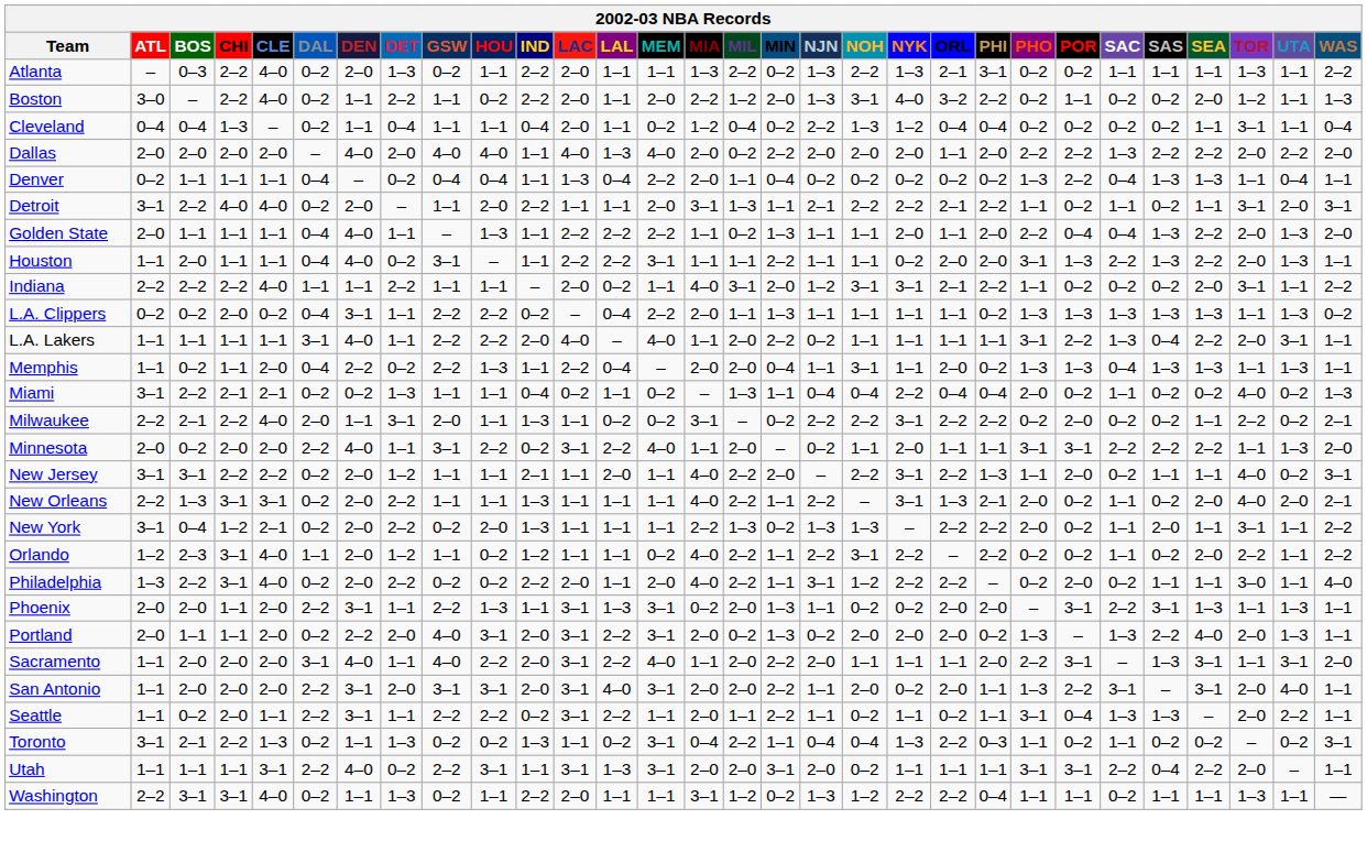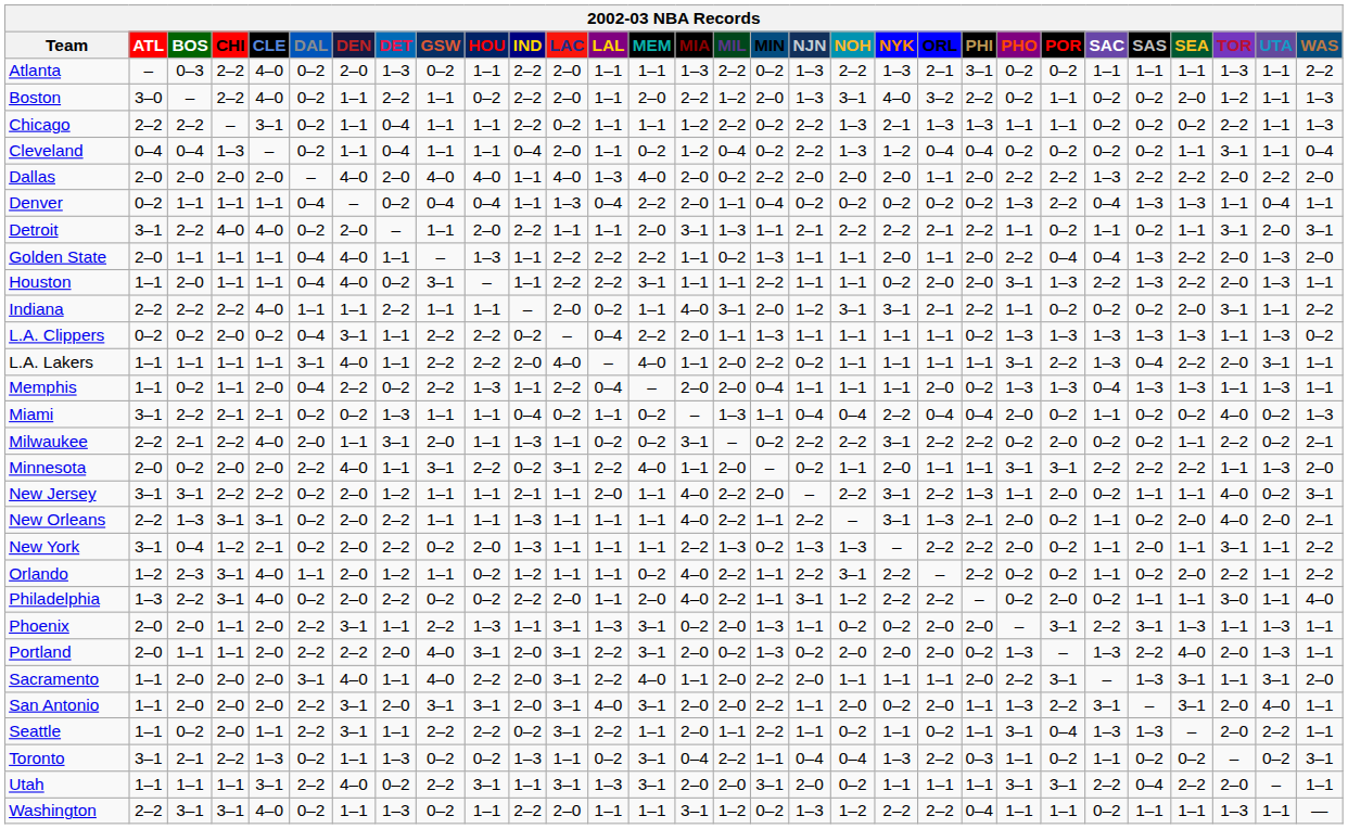+ row: Chicago | 2–2 | 2–2 | – | 3–1 | 0–2 | 1–1 | 0–4 | 1–1 | 1–1 | 2–2 | 0–2 | 1–1 | 1–1 | 1–2 | 2–2 | 0–2 | 2–2 | 1–3 | 2–1 | 1–3 | 1–3 | 1–1 | 1–1 | 0–2 | 0–2 | 0–2 | 2–2 | 1–1 | 1–3
Memphis | NOH: 3–1 -> 1–1
Portland | DAL: 0–2 -> 2–2
